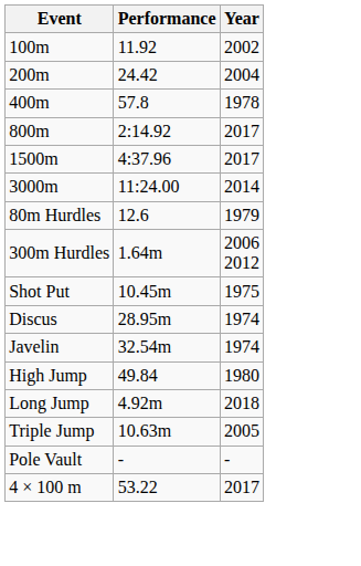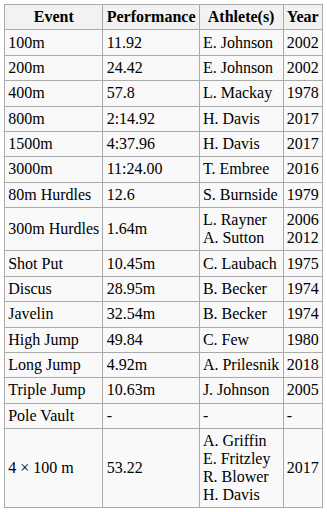+ column: Athlete(s) | E. Johnson | E. Johnson | L. Mackay | H. Davis | H. Davis | T. Embree | S. Burnside | L. Rayner A. Sutton | C. Laubach | B. Becker | B. Becker | C. Few | A. Prilesnik | J. Johnson | - | A. Griffin E. Fritzley R. Blower H. Davis
200m | Year: 2004 -> 2002
3000m | Year: 2014 -> 2016
